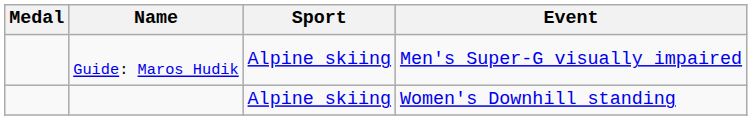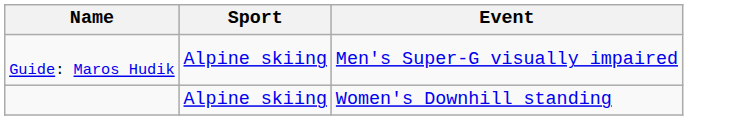- column: Medal
